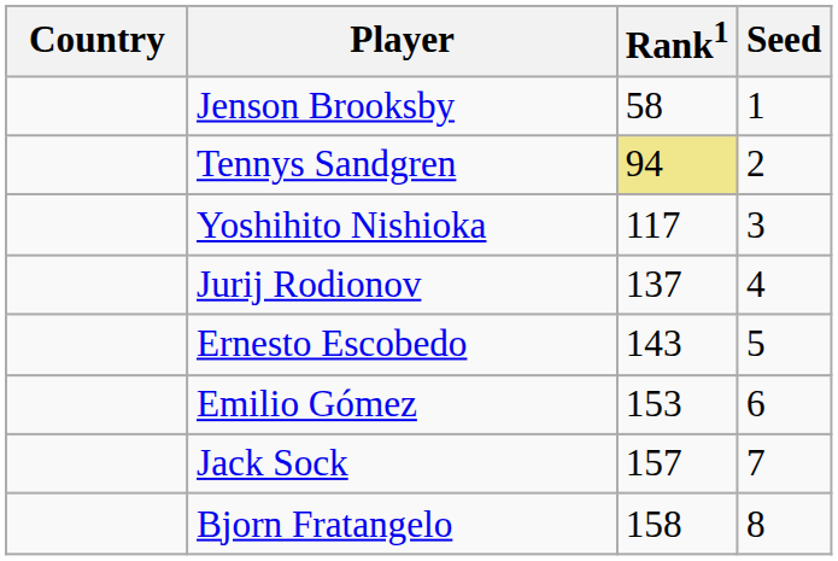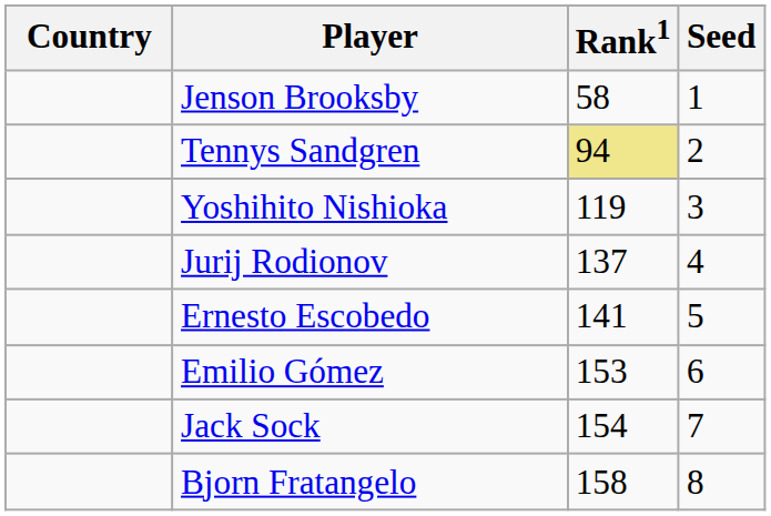Yoshihito Nishioka | Rank1: 117 -> 119
Ernesto Escobedo | Rank1: 143 -> 141
Jack Sock | Rank1: 157 -> 154
